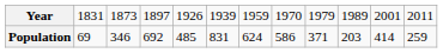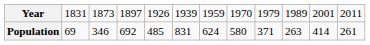Population | column 8: 586 -> 580
Population | column 10: 203 -> 263
Population | column 12: 259 -> 261
